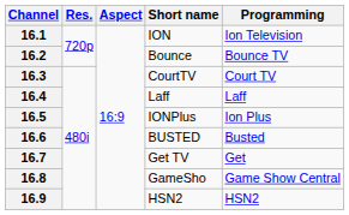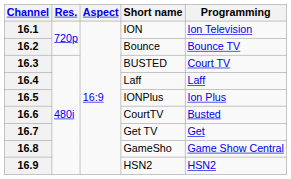16.3 | Short name: CourtTV -> BUSTED
16.6 | Short name: BUSTED -> CourtTV
